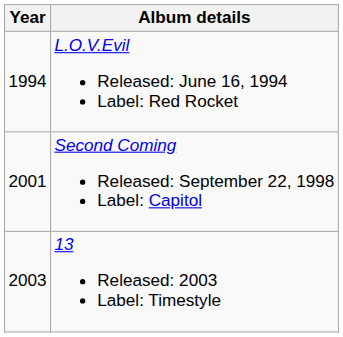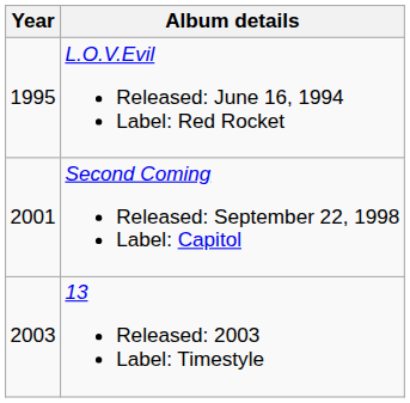L.O.V.Evil Released: June 16, 1994 Label: Red Rocket | Year: 1994 -> 1995
